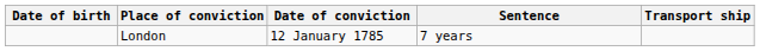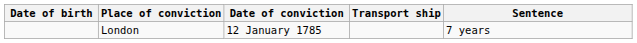columns swapped: Sentence <-> Transport ship
